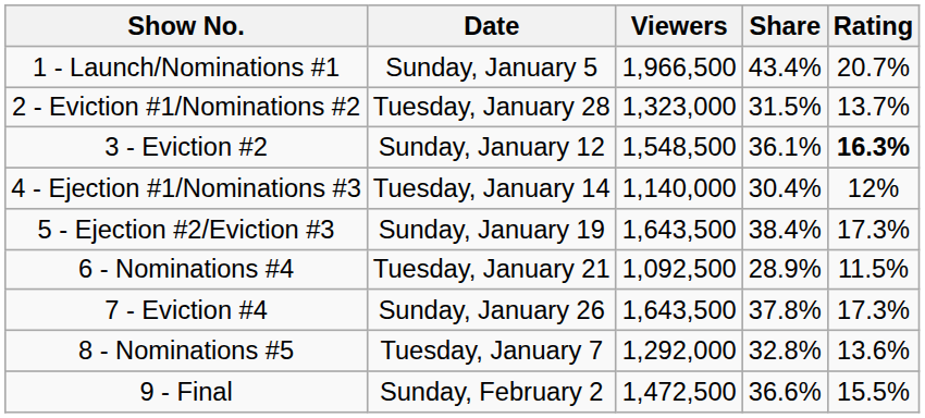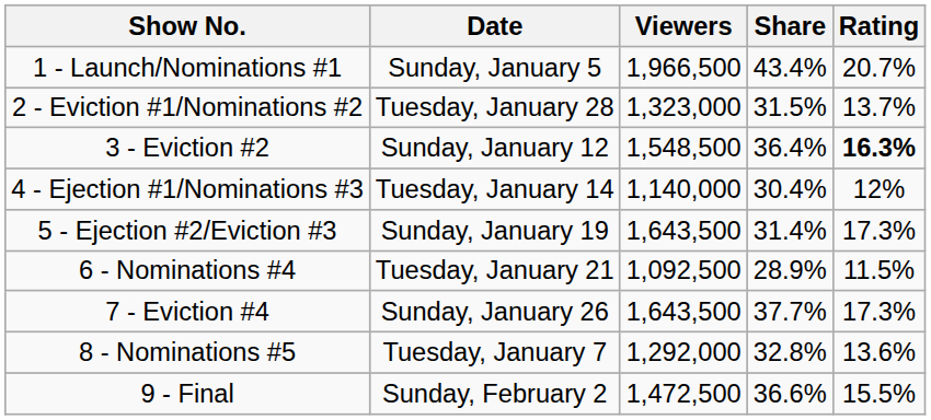3 - Eviction #2 | Share: 36.1% -> 36.4%
5 - Ejection #2/Eviction #3 | Share: 38.4% -> 31.4%
7 - Eviction #4 | Share: 37.8% -> 37.7%
